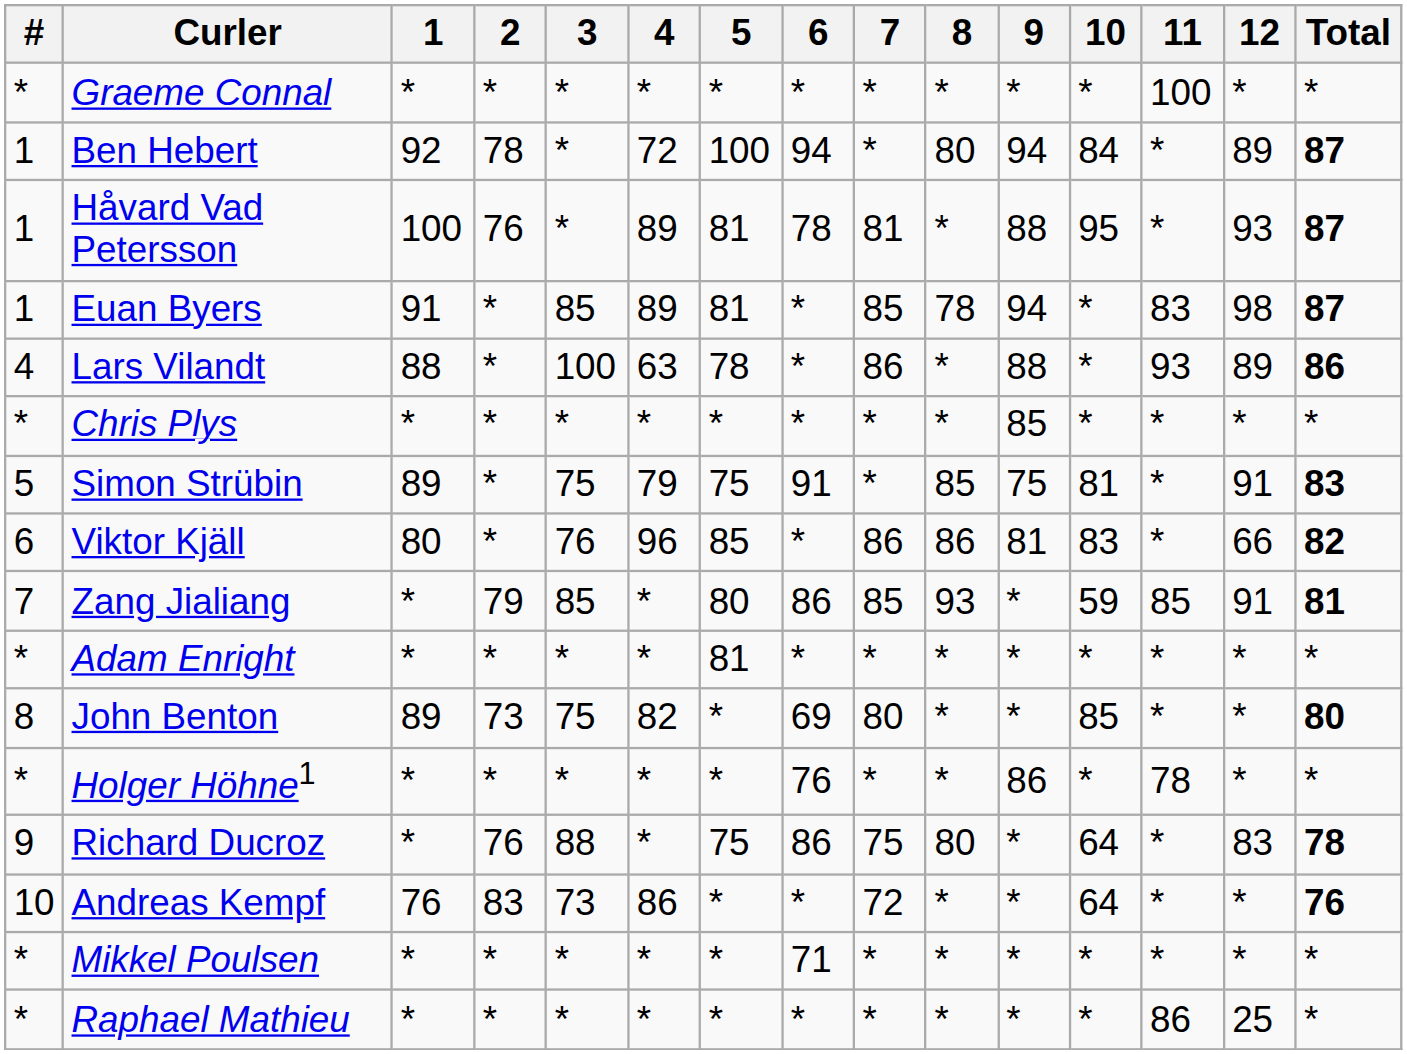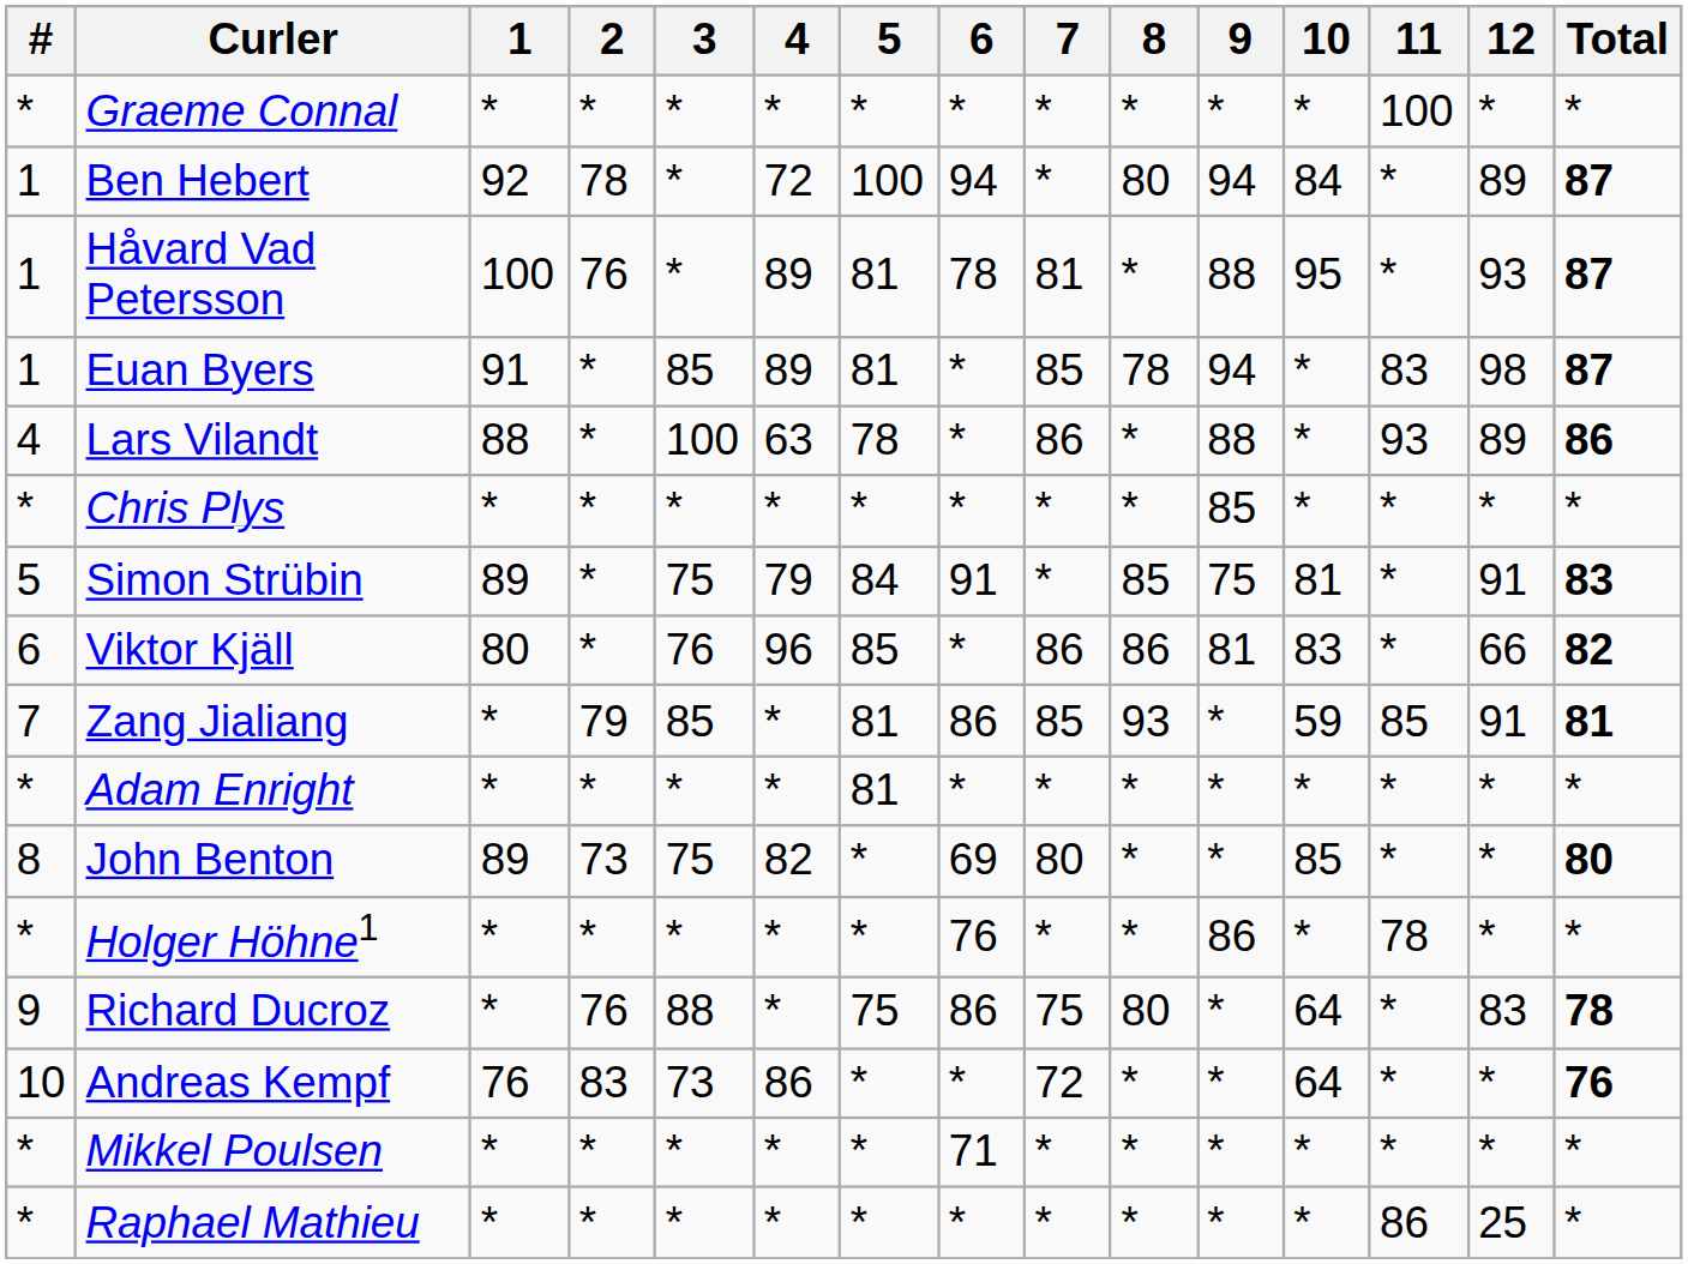Simon Strübin | 5: 75 -> 84
Zang Jialiang | 5: 80 -> 81
